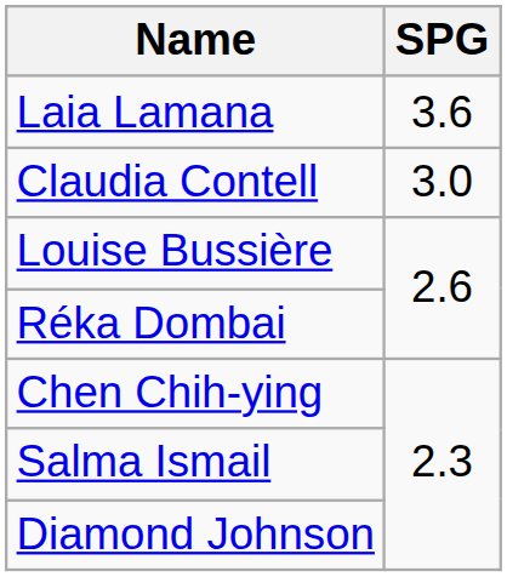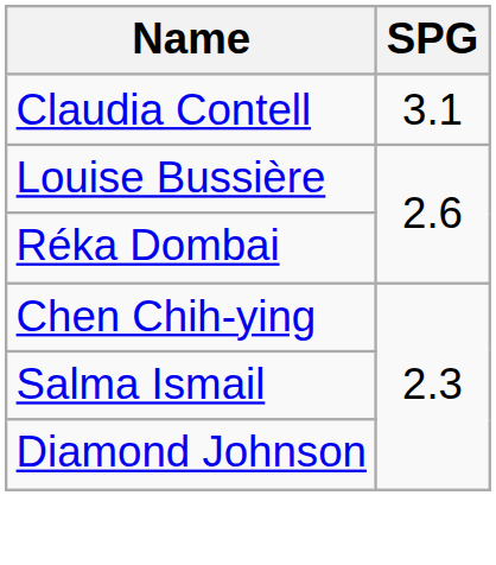- row: Laia Lamana | 3.6
Claudia Contell | SPG: 3.0 -> 3.1
